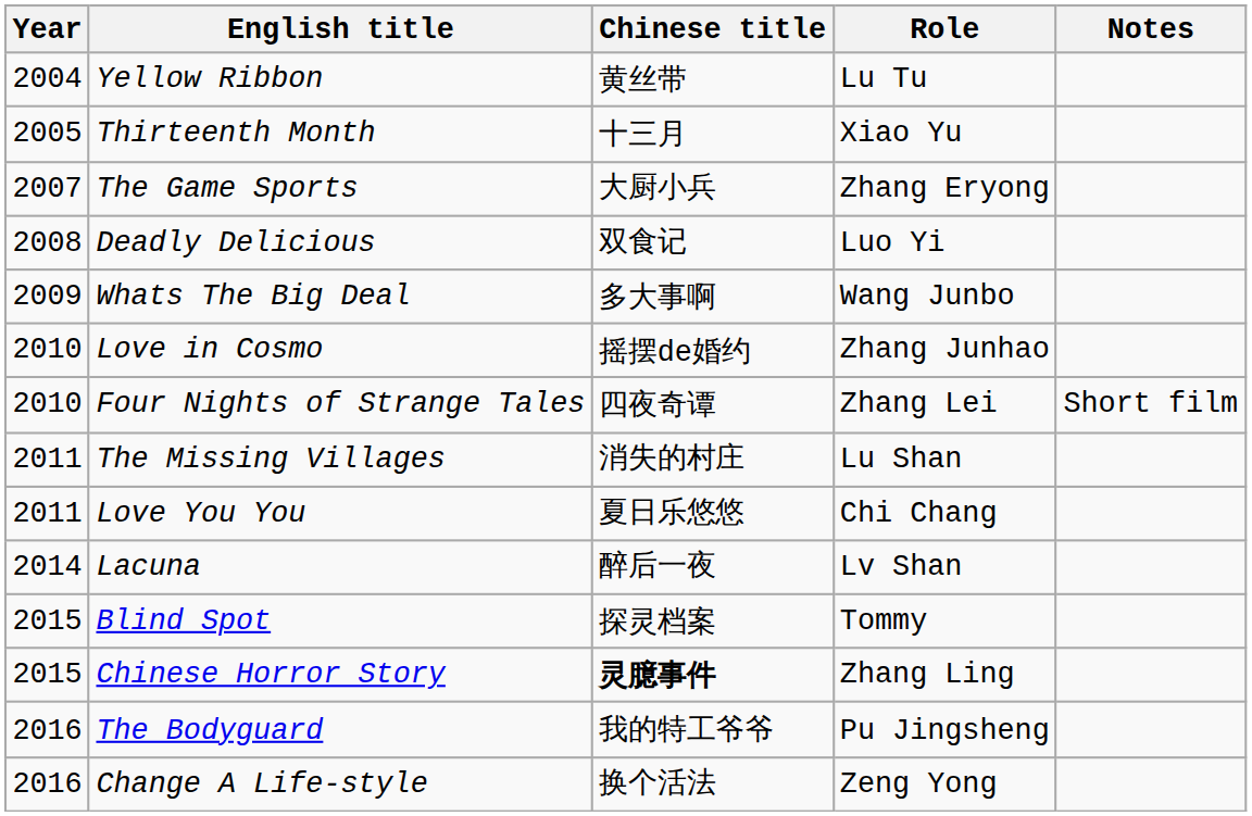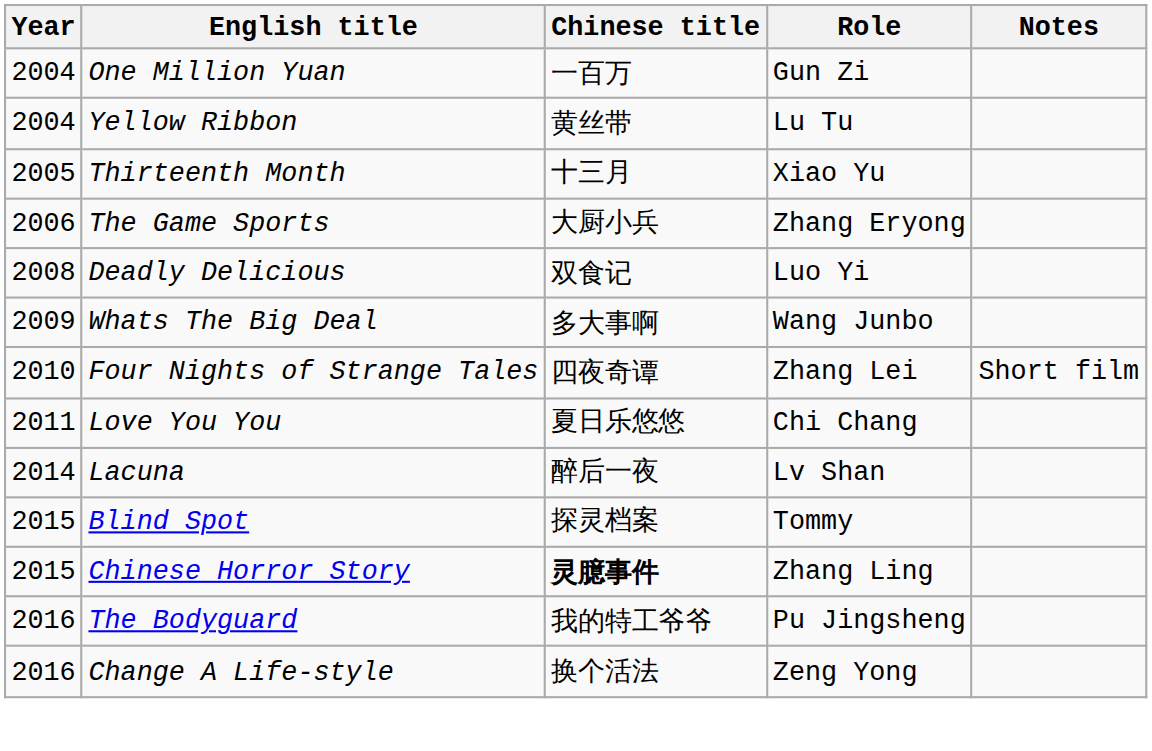+ row: 2004 | One Million Yuan | 一百万 | Gun Zi
The Game Sports | Year: 2007 -> 2006
- row: 2010 | Love in Cosmo | 摇摆de婚约 | Zhang Junhao
- row: 2011 | The Missing Villages | 消失的村庄 | Lu Shan
